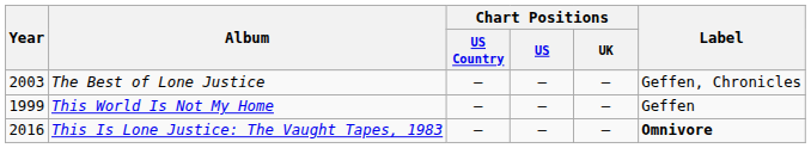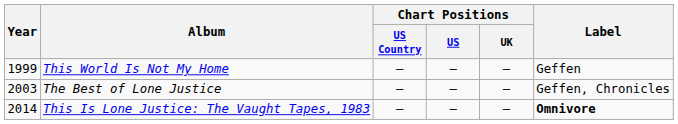rows swapped: This World Is Not My Home <-> The Best of Lone Justice
This Is Lone Justice: The Vaught Tapes, 1983 | Year: 2016 -> 2014
